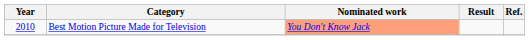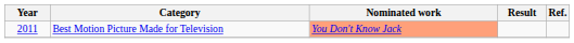Best Motion Picture Made for Television | Year: 2010 -> 2011
